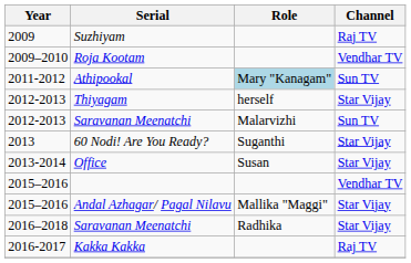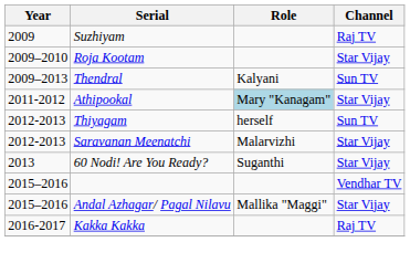Roja Kootam | Channel: Vendhar TV -> Star Vijay
+ row: 2009–2013 | Thendral | Kalyani | Sun TV
Athipookal | Channel: Sun TV -> Star Vijay
Thiyagam | Channel: Star Vijay -> Sun TV
2012-2013 / Saravanan Meenatchi | Channel: Sun TV -> Star Vijay
- row: 2013-2014 | Office | Susan | Star Vijay
- row: 2016–2018 | Saravanan Meenatchi | Radhika | Star Vijay
